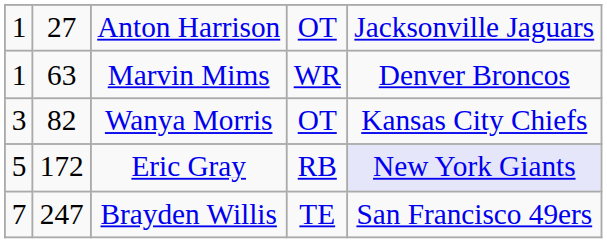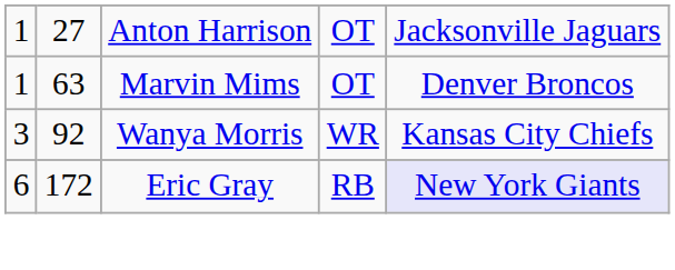Marvin Mims | column 4: WR -> OT
Wanya Morris | column 2: 82 -> 92
Wanya Morris | column 4: OT -> WR
Eric Gray | column 1: 5 -> 6
- row: 7 | 247 | Brayden Willis | TE | San Francisco 49ers
